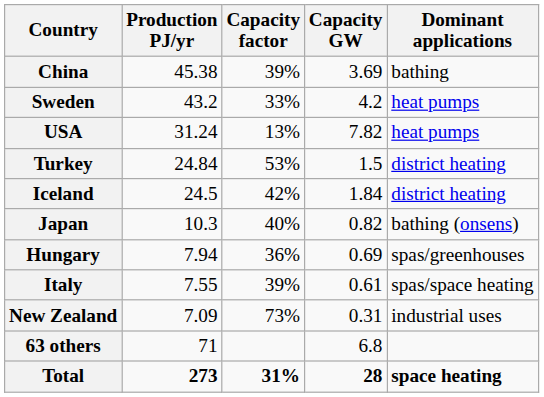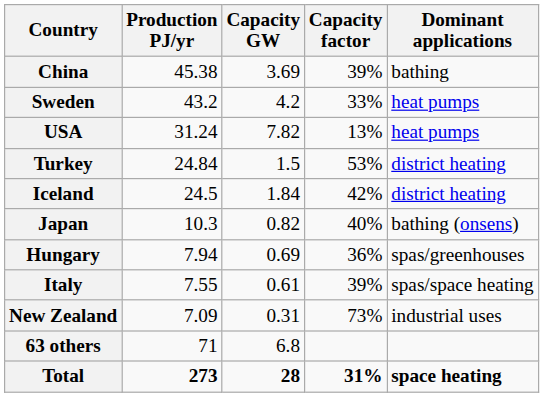columns swapped: Capacity GW <-> Capacity factor
